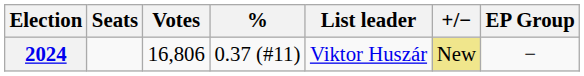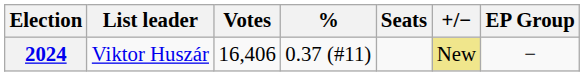columns swapped: List leader <-> Seats
2024 | Votes: 16,806 -> 16,406
